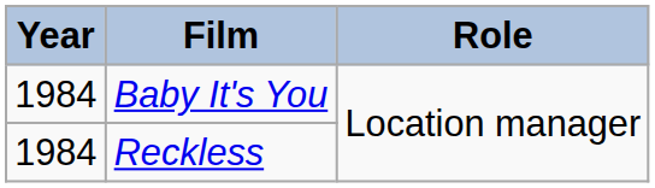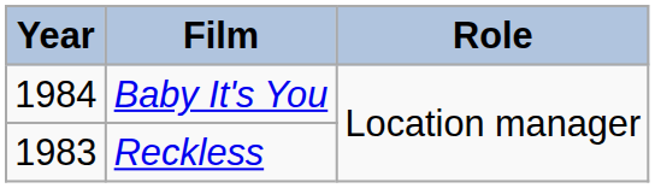Reckless | Year: 1984 -> 1983
